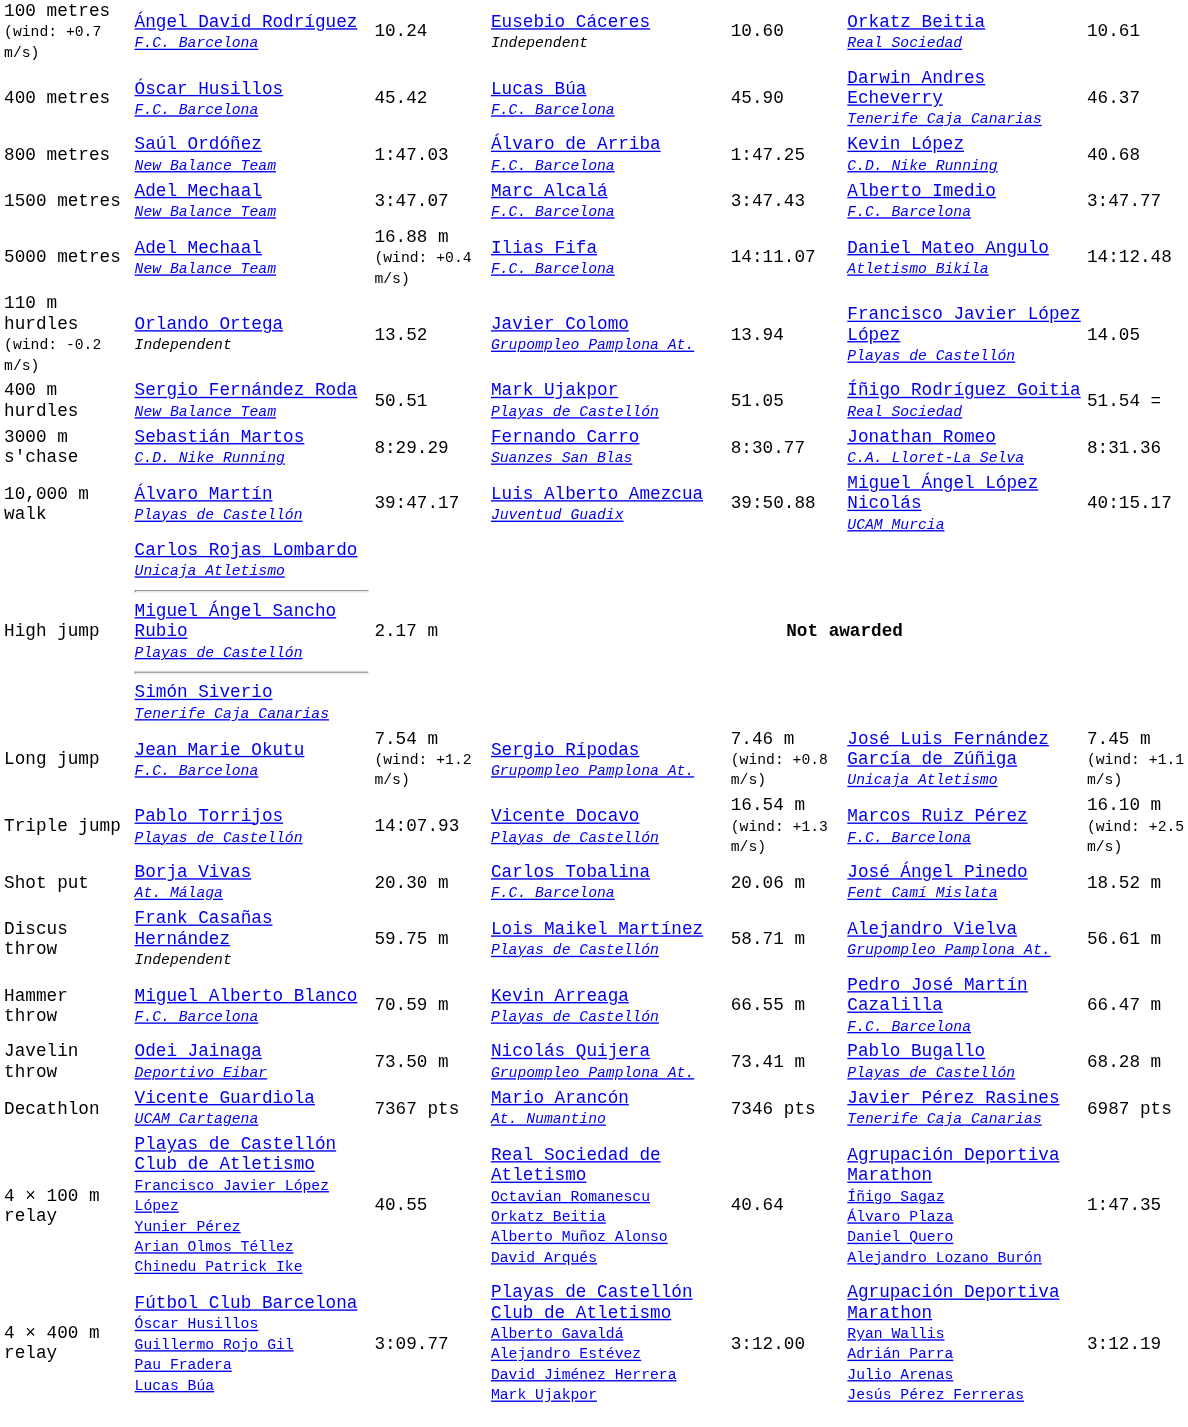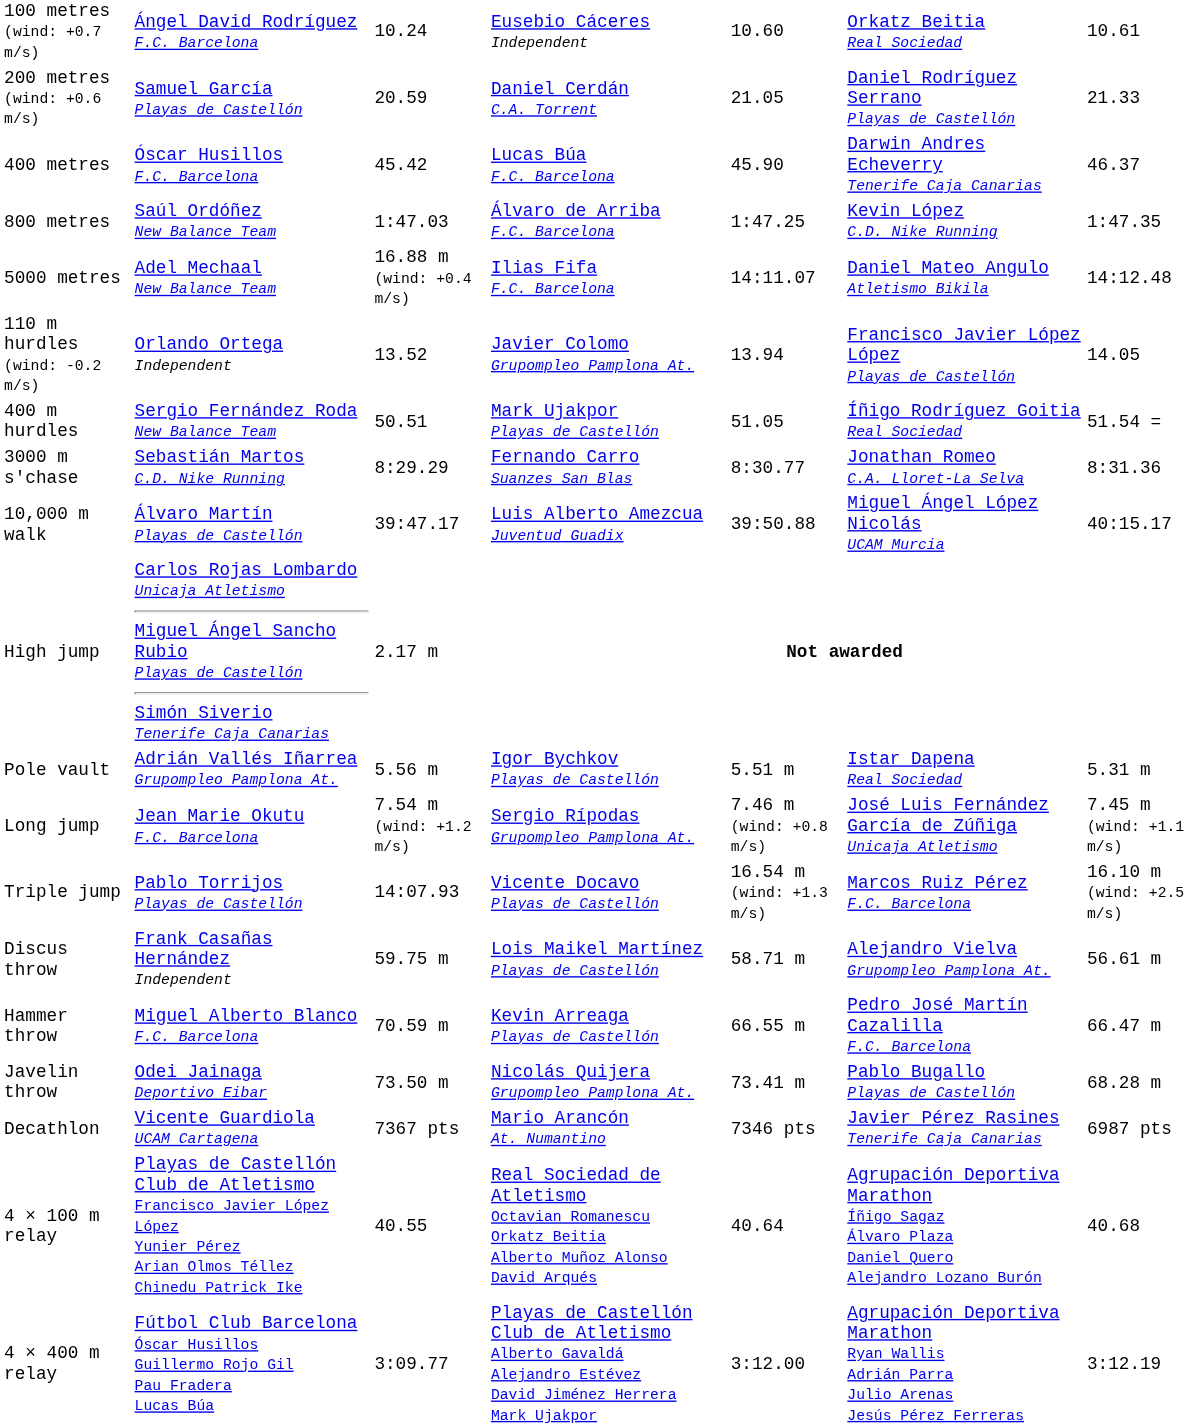+ row: 200 metres (wind: +0.6 m/s) | Samuel García Playas de Castellón | 20.59 | Daniel Cerdán C.A. Torrent | 21.05 | Daniel Rodríguez Serrano Playas de Castellón | 21.33
800 metres | column 7: 40.68 -> 1:47.35
- row: 1500 metres | Adel Mechaal New Balance Team | 3:47.07 | Marc Alcalá F.C. Barcelona | 3:47.43 | Alberto Imedio F.C. Barcelona | 3:47.77
+ row: Pole vault | Adrián Vallés Iñarrea Grupompleo Pamplona At. | 5.56 m | Igor Bychkov Playas de Castellón | 5.51 m | Istar Dapena Real Sociedad | 5.31 m
- row: Shot put | Borja Vivas At. Málaga | 20.30 m | Carlos Tobalina F.C. Barcelona | 20.06 m | José Ángel Pinedo Fent Camí Mislata | 18.52 m
4 × 100 m relay | column 7: 1:47.35 -> 40.68
